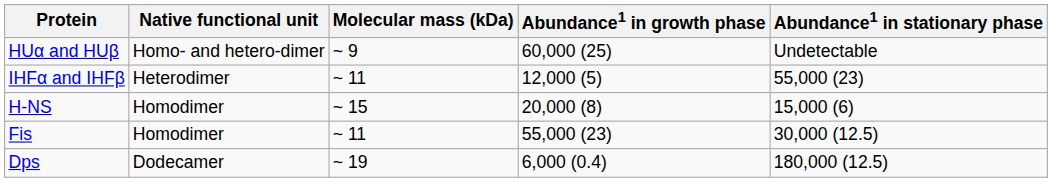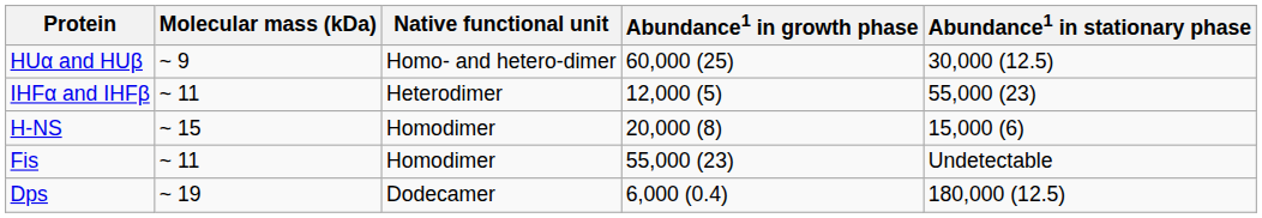columns swapped: Molecular mass (kDa) <-> Native functional unit
HUα and HUβ | Abundance1 in stationary phase: Undetectable -> 30,000 (12.5)
Fis | Abundance1 in stationary phase: 30,000 (12.5) -> Undetectable
